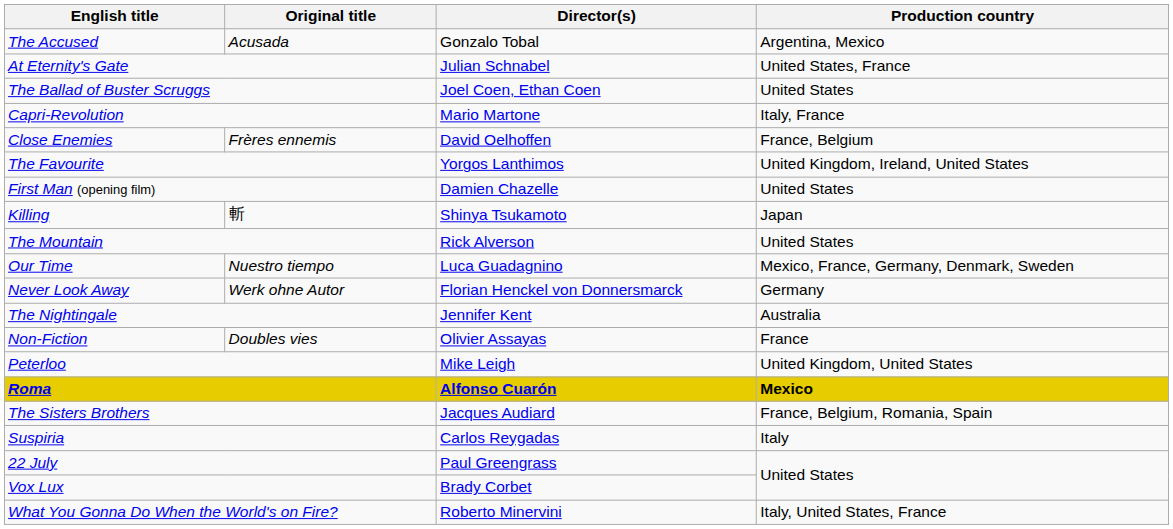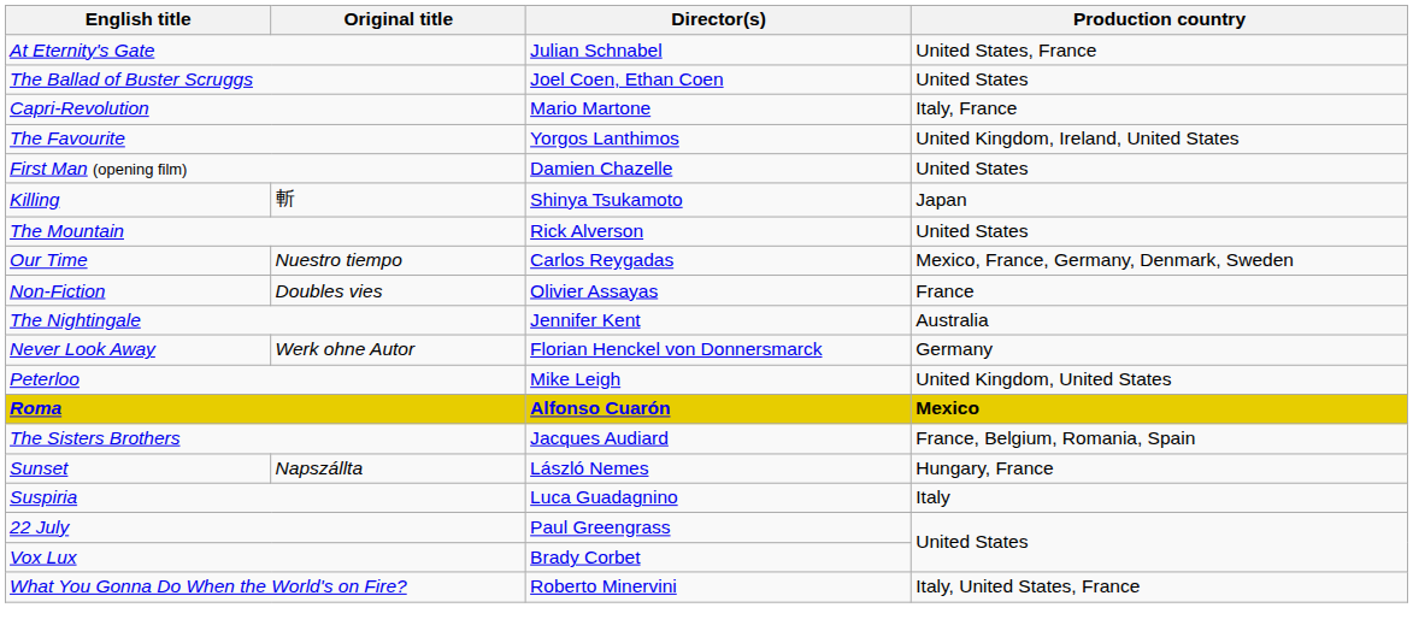- row: The Accused | Acusada | Gonzalo Tobal | Argentina, Mexico
- row: Close Enemies | Frères ennemis | David Oelhoffen | France, Belgium
Our Time | Director(s): Luca Guadagnino -> Carlos Reygadas
rows swapped: Never Look Away <-> Non-Fiction
+ row: Sunset | Napszállta | László Nemes | Hungary, France
Suspiria | Director(s): Carlos Reygadas -> Luca Guadagnino
